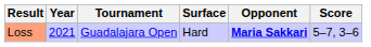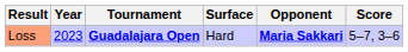Loss | Year: 2021 -> 2023
Loss | Tournament: normal -> bold
